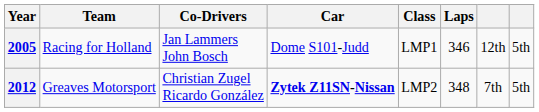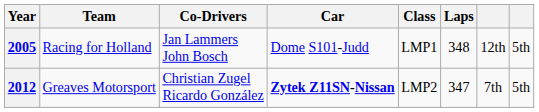2005 | Laps: 346 -> 348
2012 | Laps: 348 -> 347
